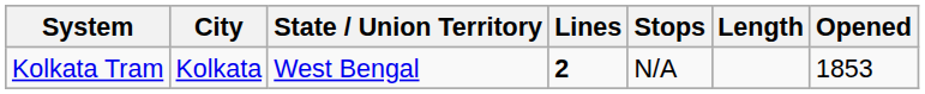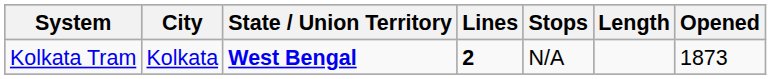Kolkata Tram | State / Union Territory: normal -> bold
Kolkata Tram | Opened: 1853 -> 1873
